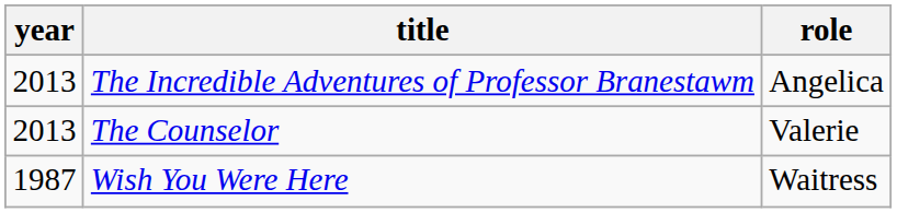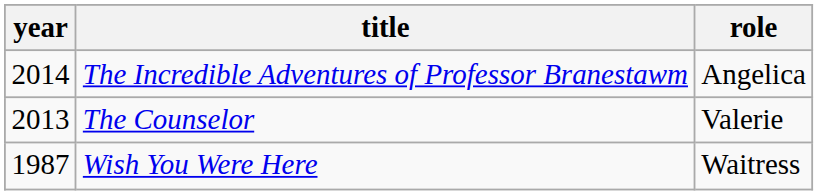The Incredible Adventures of Professor Branestawm | year: 2013 -> 2014
